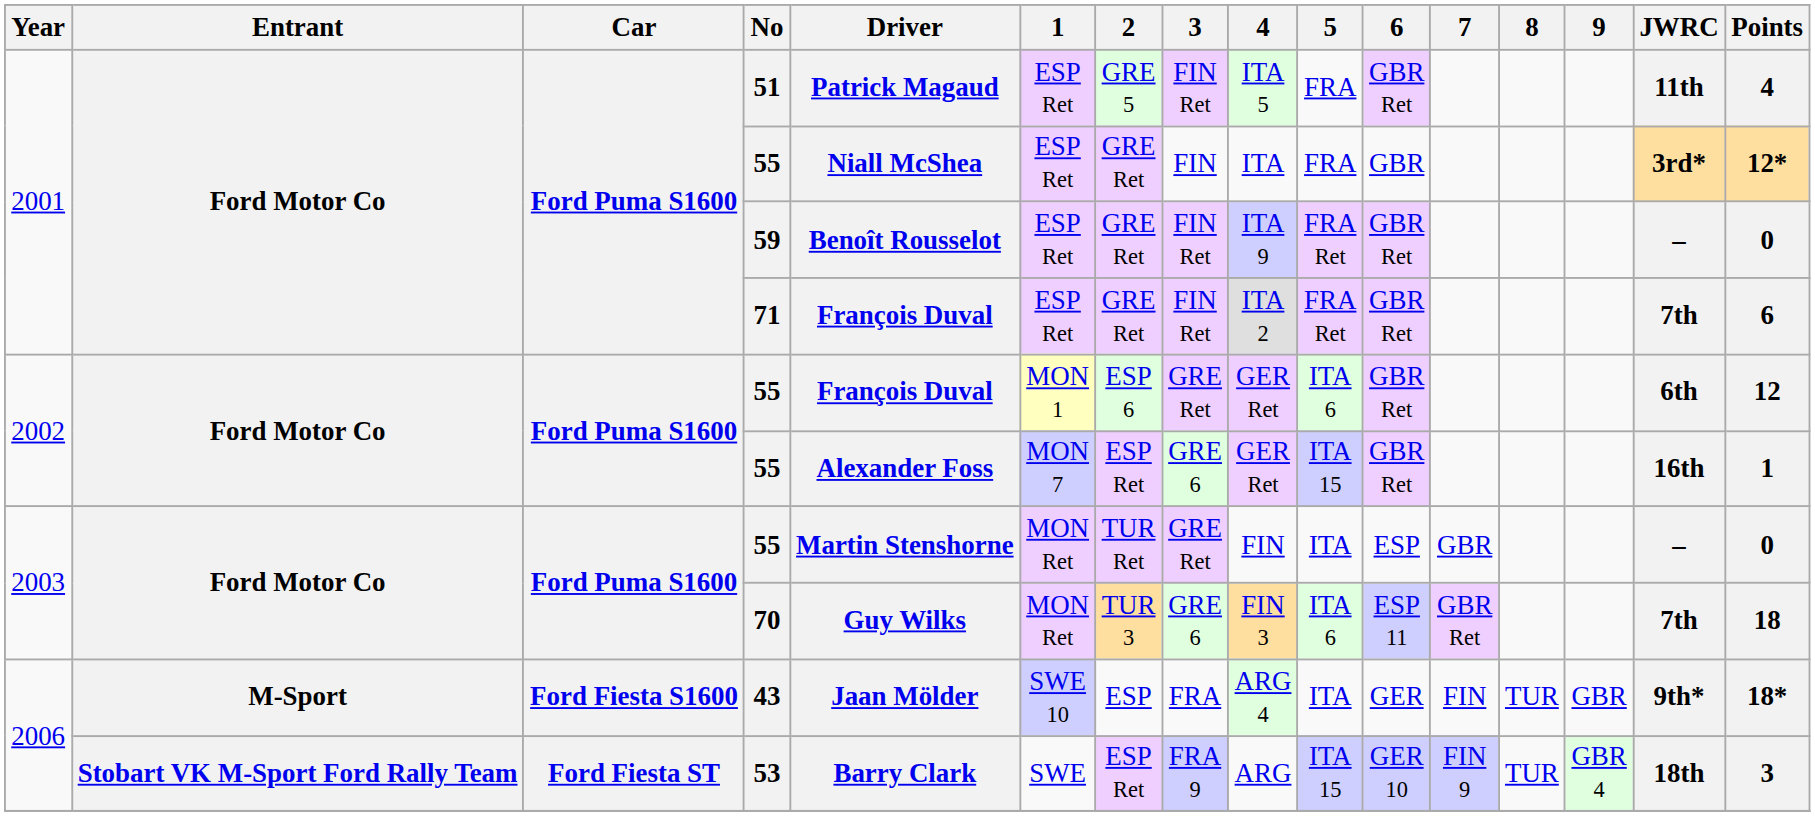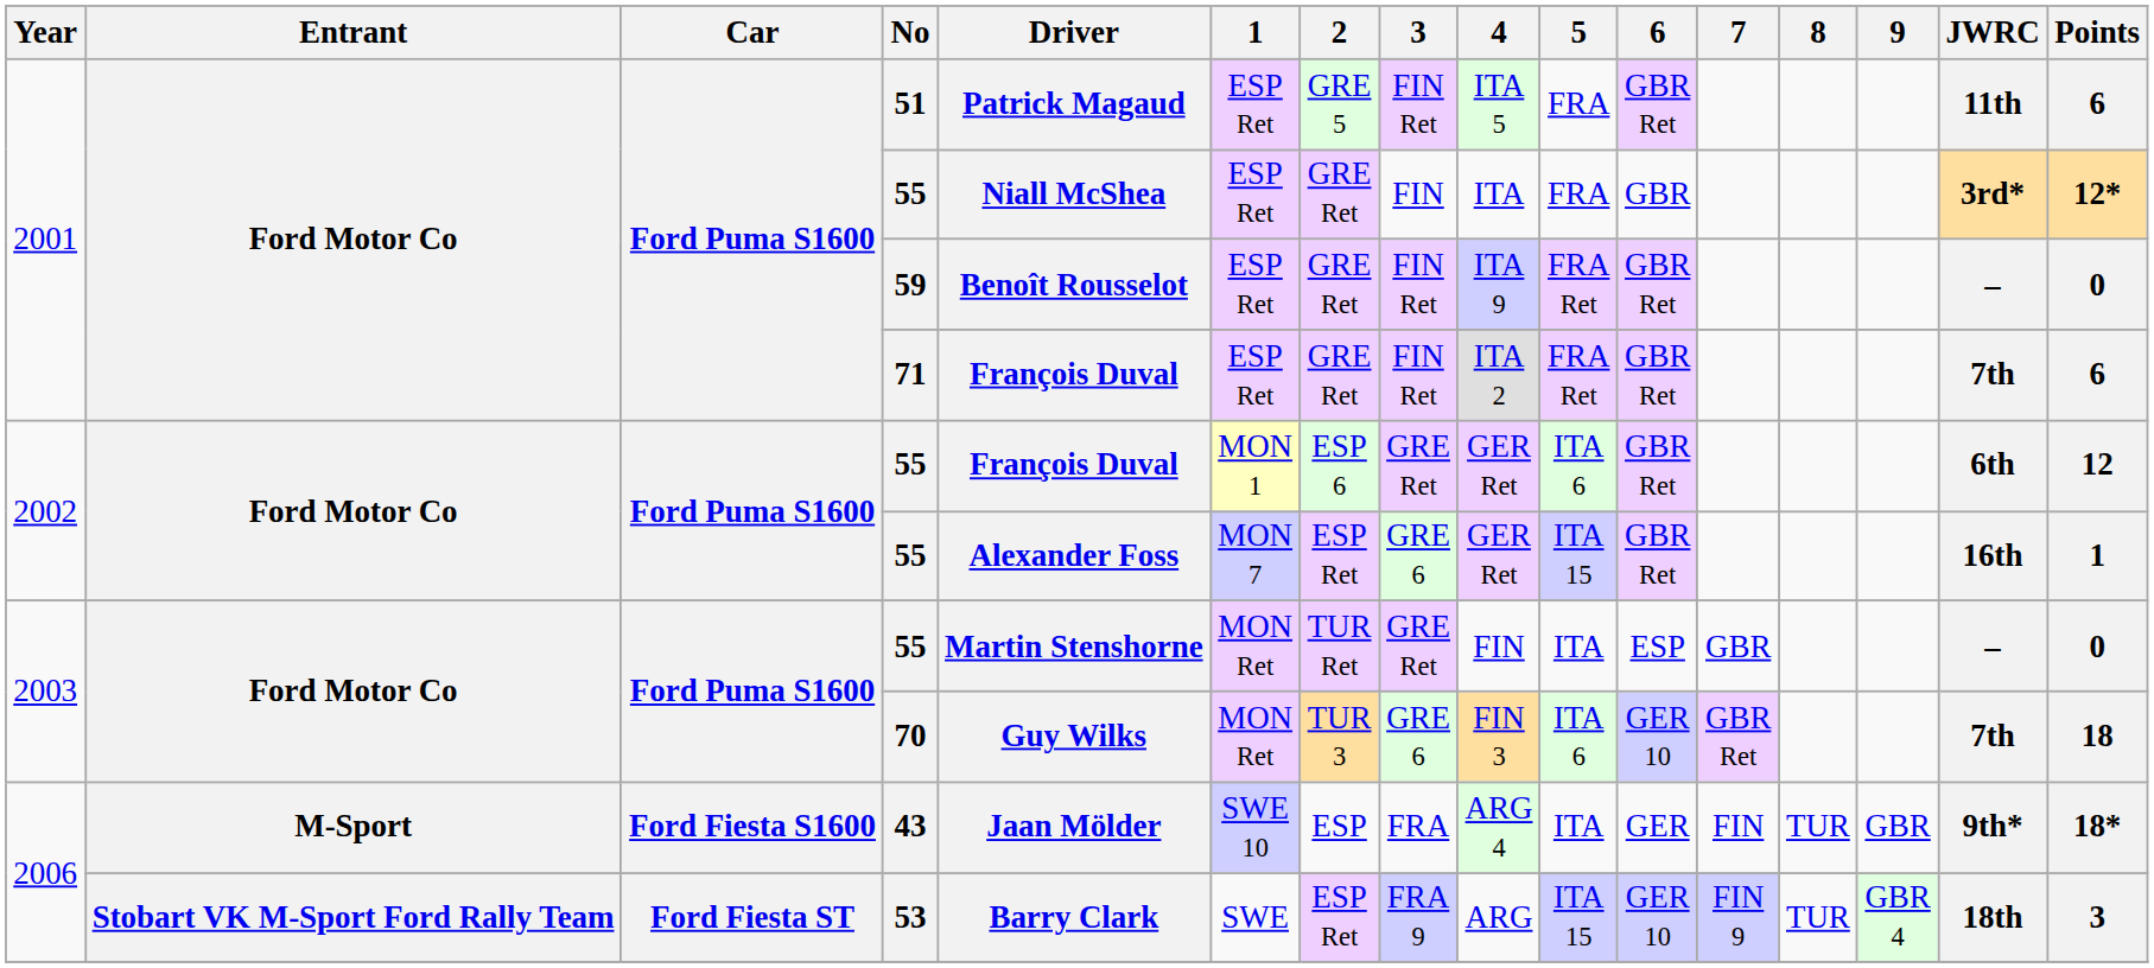51 | Points: 4 -> 6
70 | 6: ESP 11 -> GER 10
